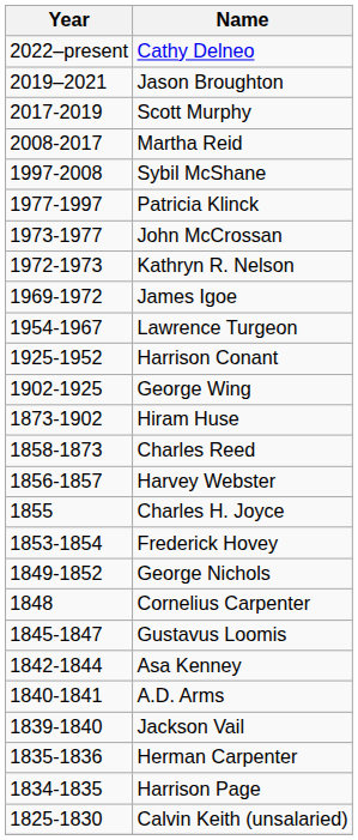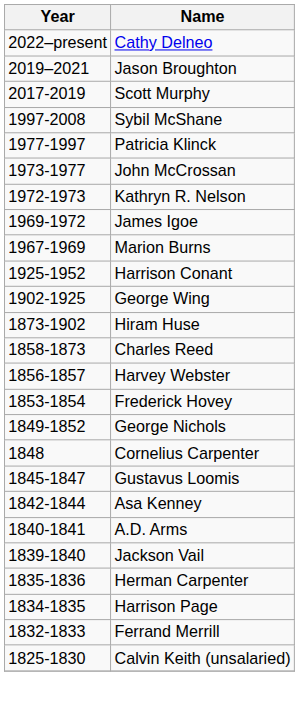- row: 2008-2017 | Martha Reid
+ row: 1967-1969 | Marion Burns
- row: 1954-1967 | Lawrence Turgeon
- row: 1855 | Charles H. Joyce
+ row: 1832-1833 | Ferrand Merrill
